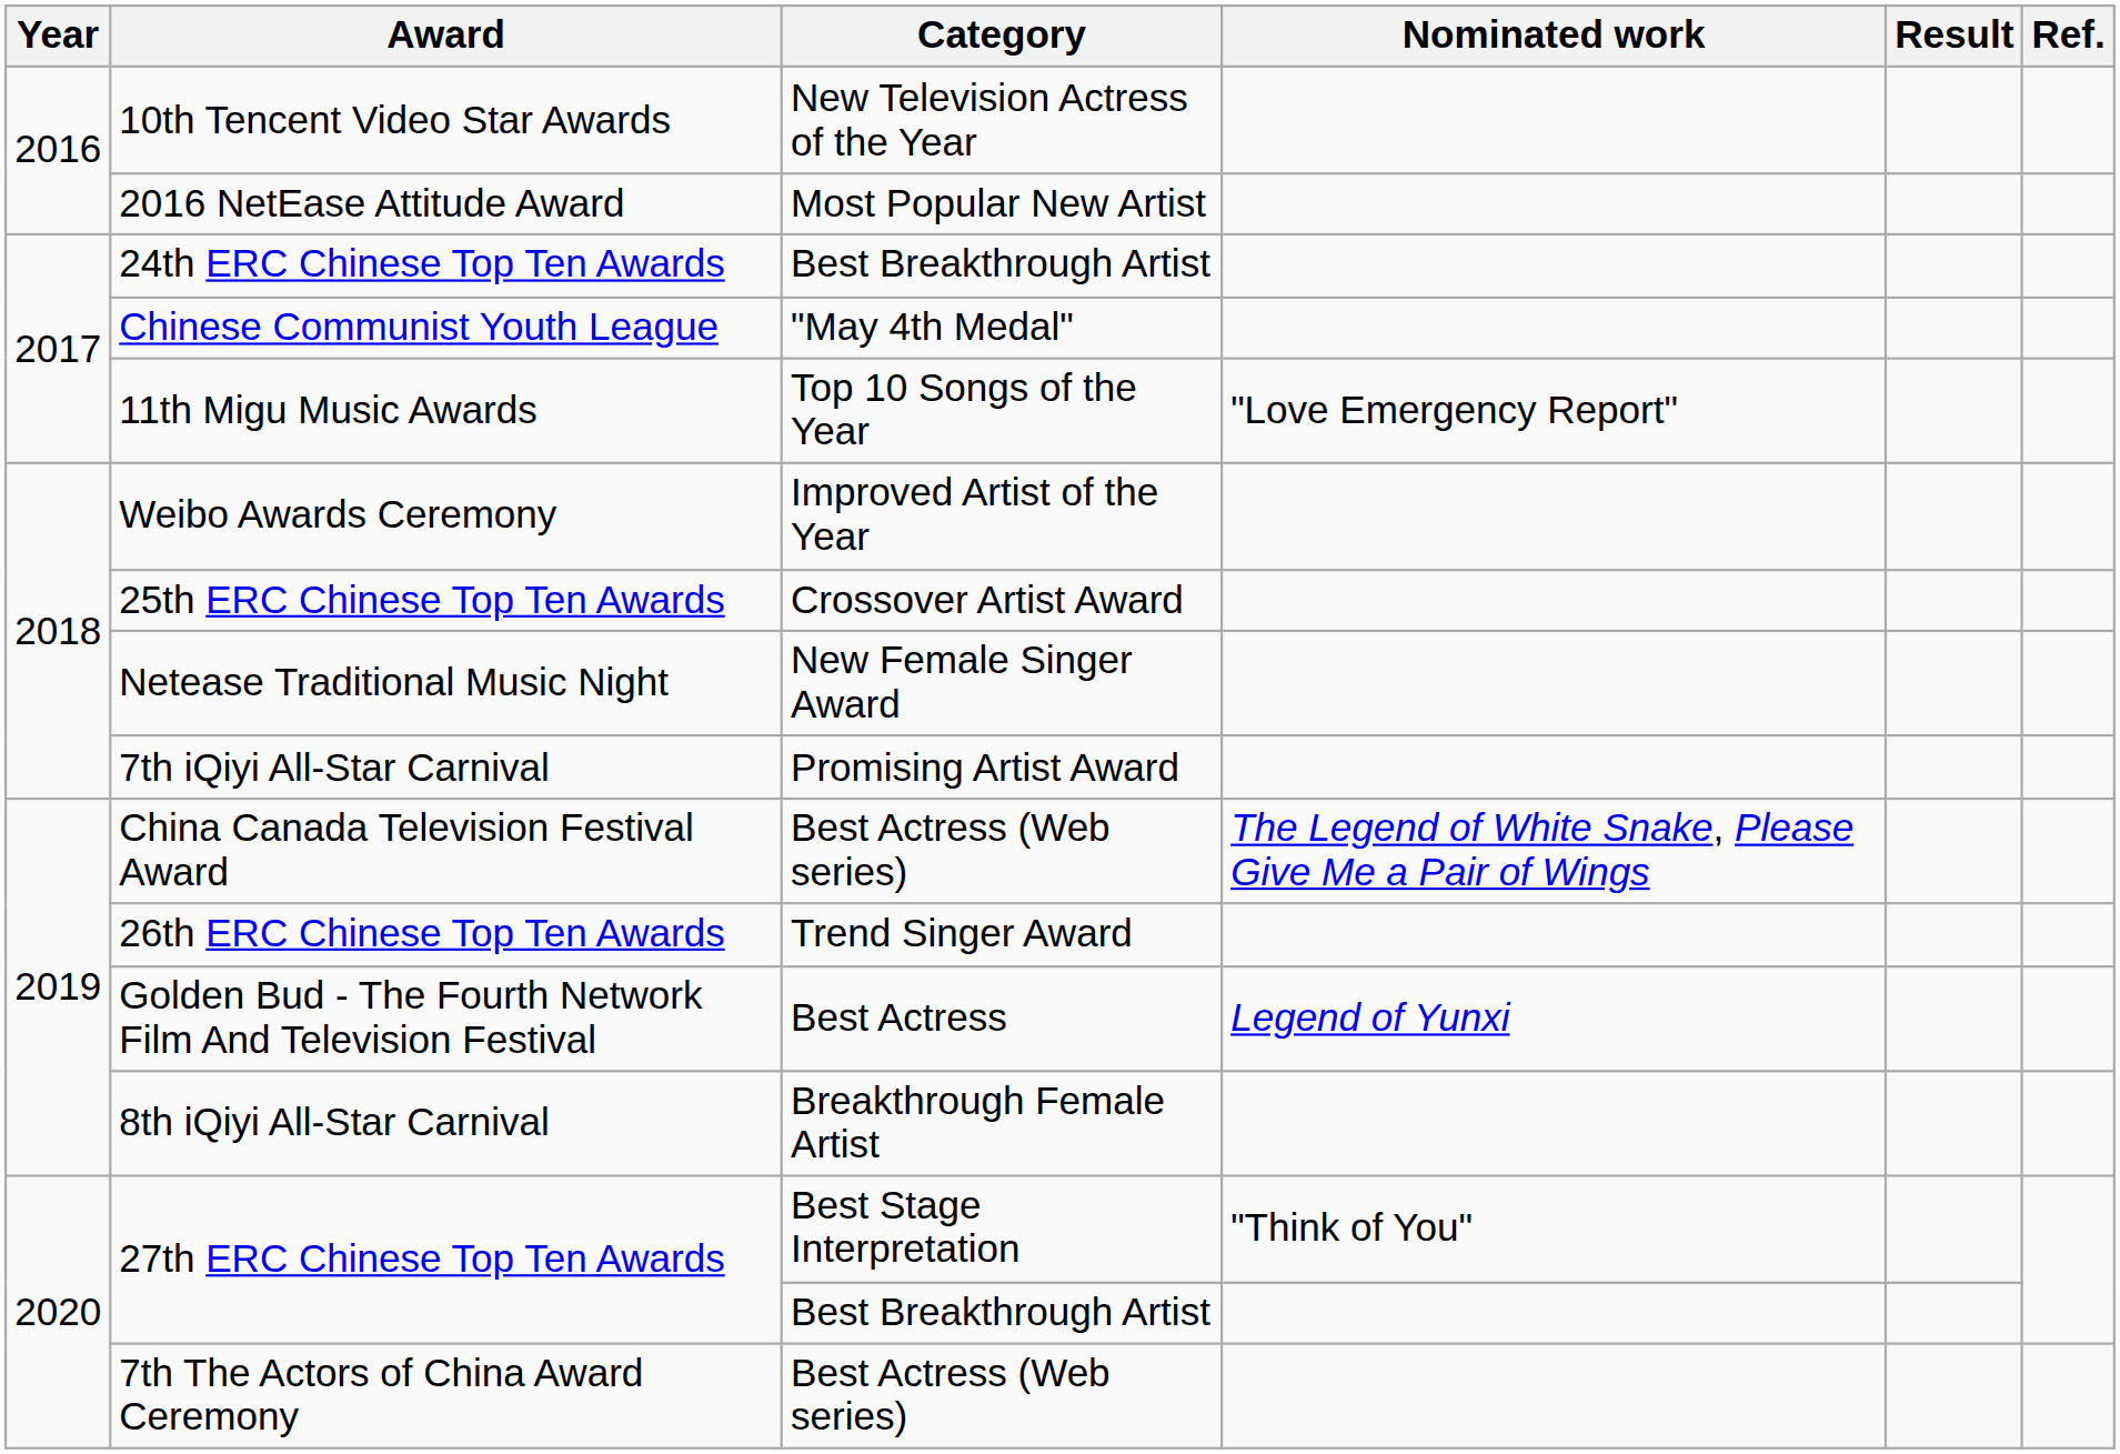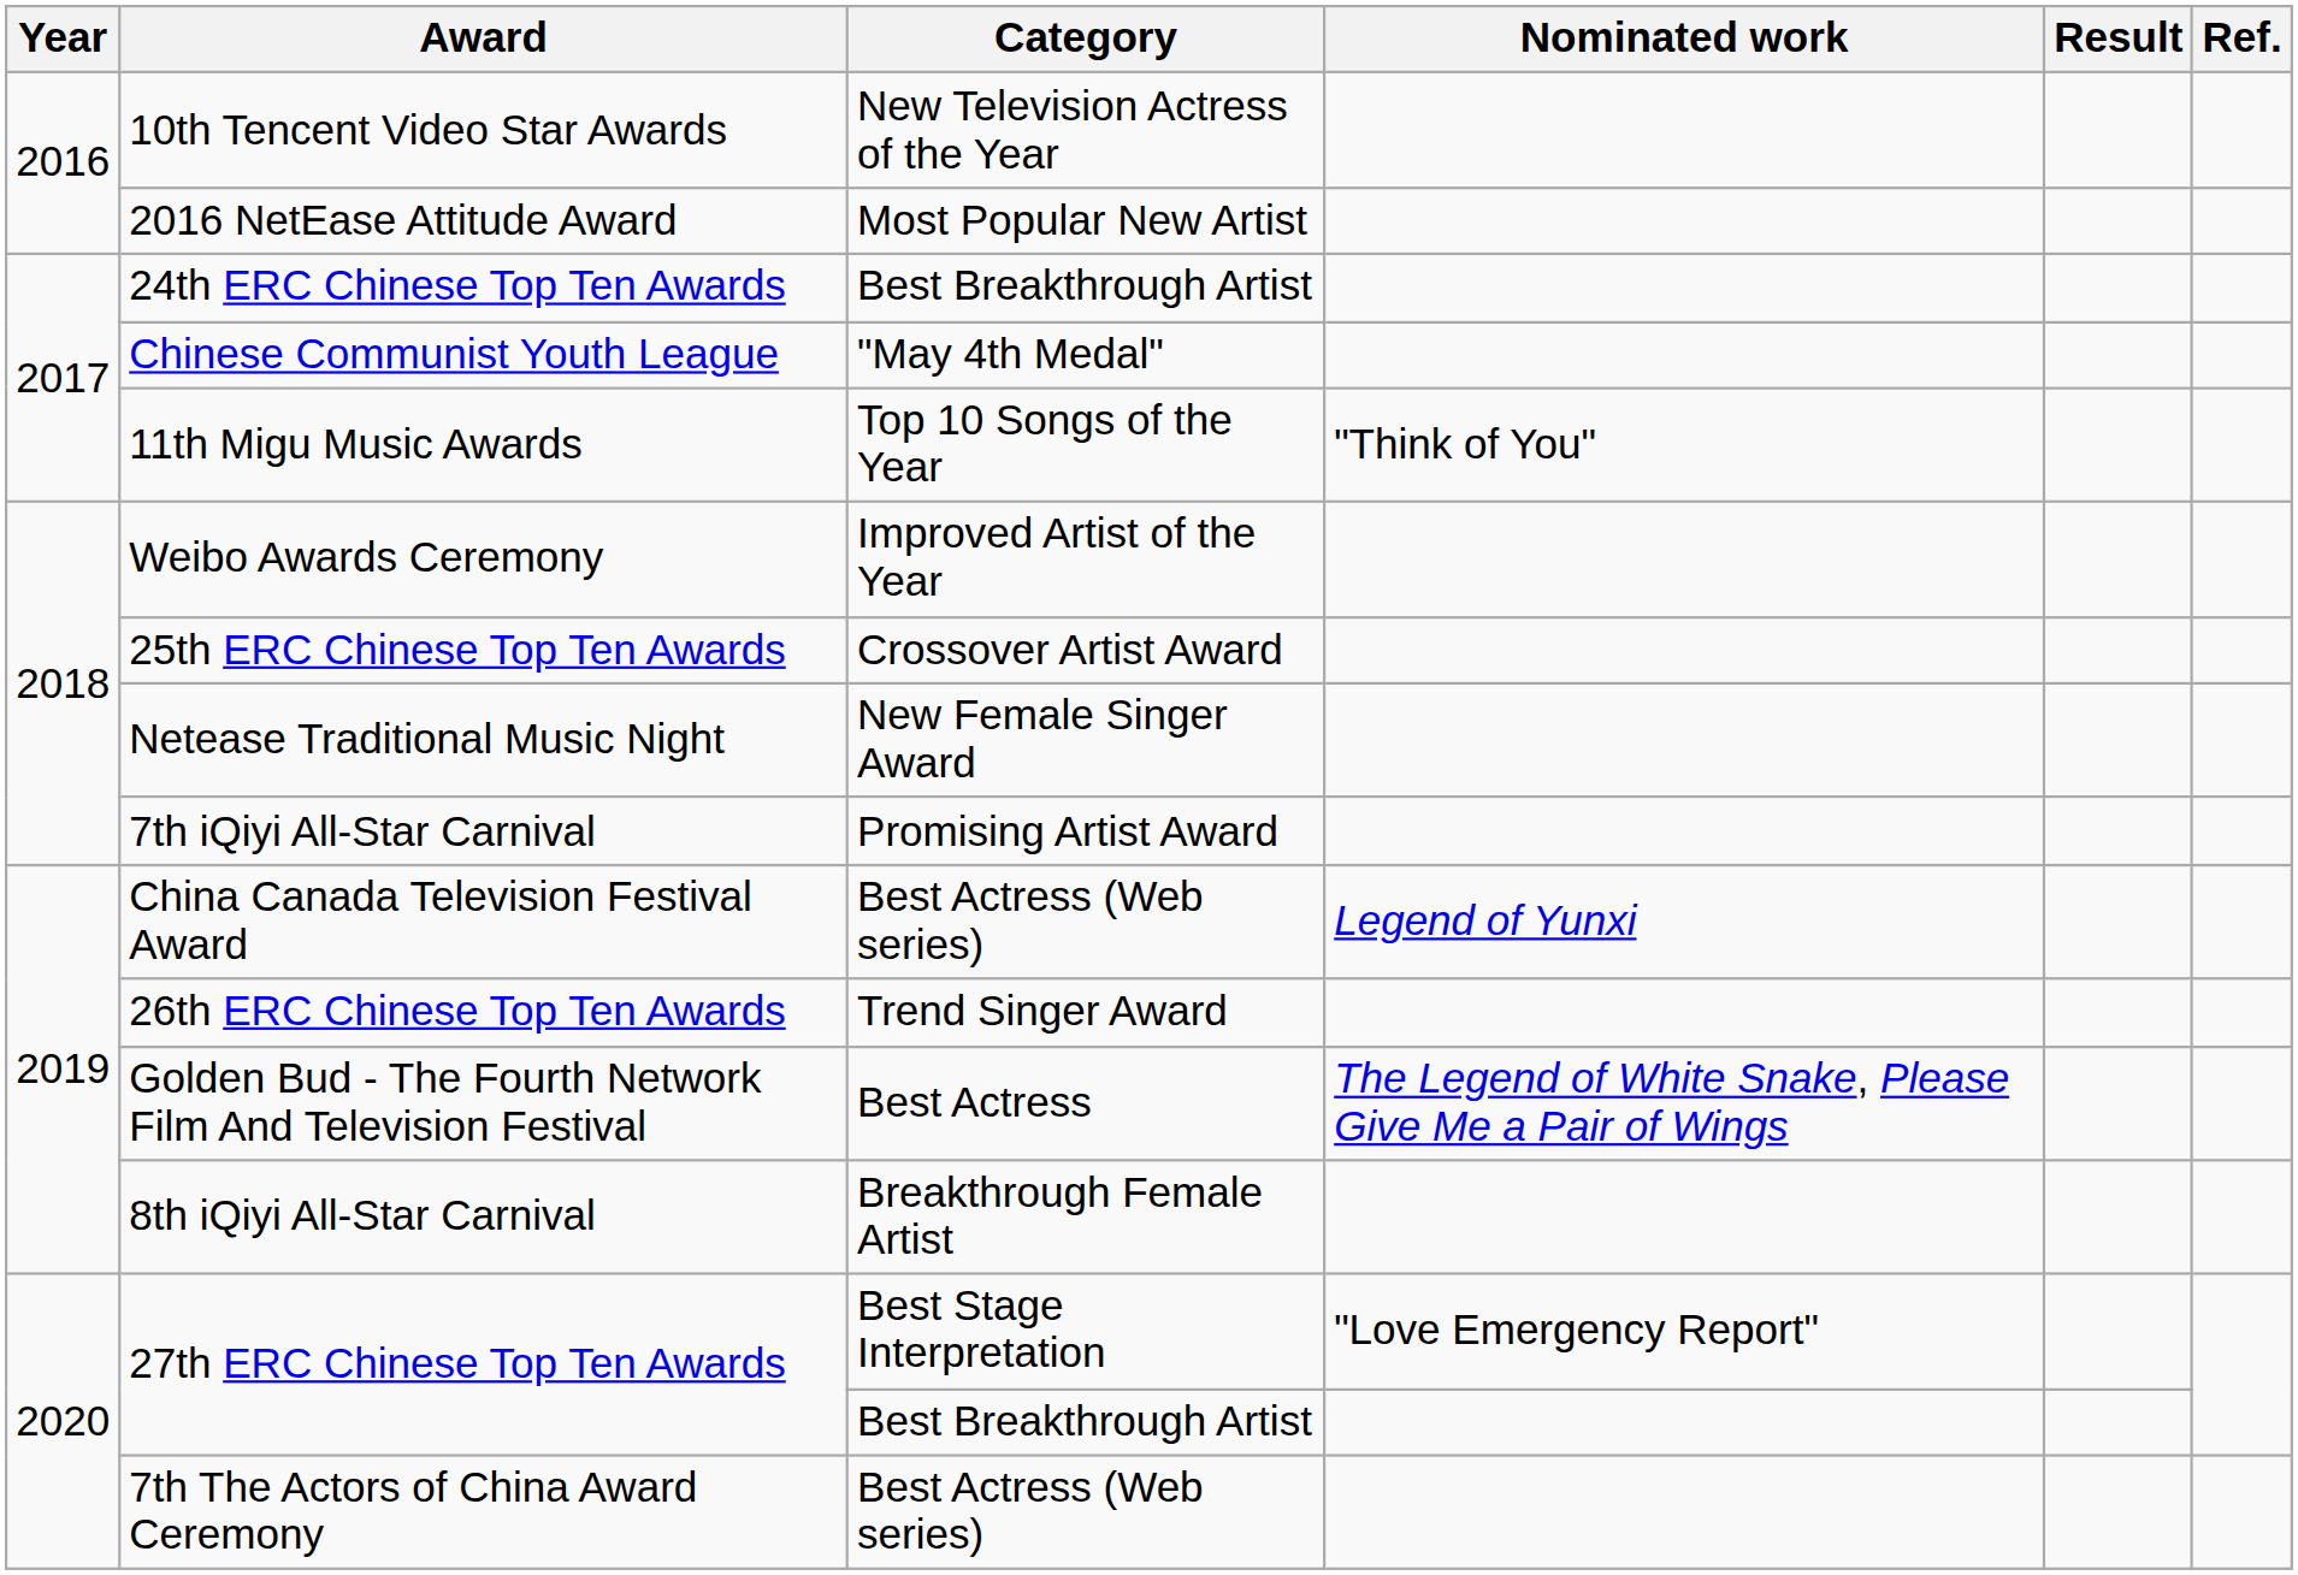11th Migu Music Awards | Nominated work: "Love Emergency Report" -> "Think of You"
China Canada Television Festival Award | Nominated work: The Legend of White Snake, Please Give Me a Pair of Wings -> Legend of Yunxi
Golden Bud - The Fourth Network Film And Television Festival | Nominated work: Legend of Yunxi -> The Legend of White Snake, Please Give Me a Pair of Wings
27th ERC Chinese Top Ten Awards / Best Stage Interpretation | Nominated work: "Think of You" -> "Love Emergency Report"
